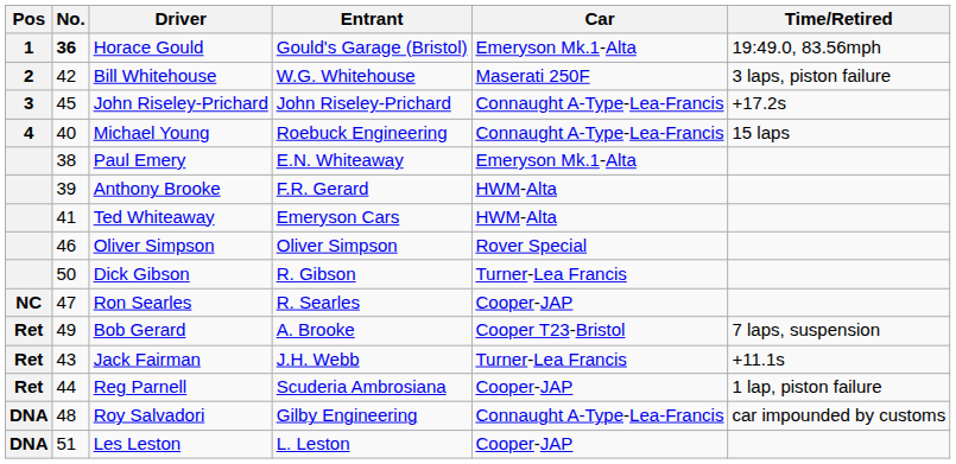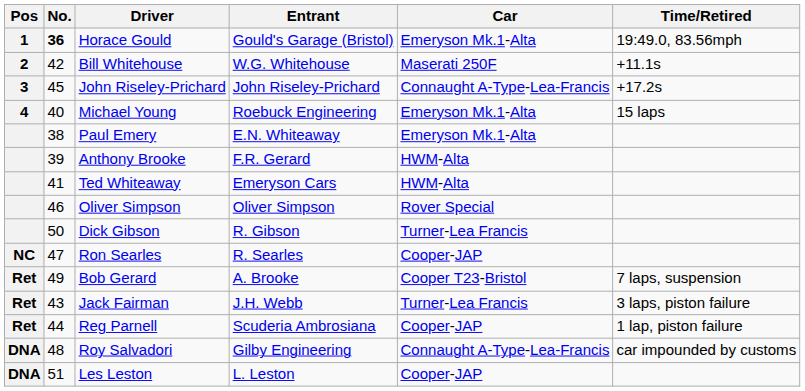Bill Whitehouse | Time/Retired: 3 laps, piston failure -> +11.1s
Michael Young | Car: Connaught A-Type-Lea-Francis -> Emeryson Mk.1-Alta
Jack Fairman | Time/Retired: +11.1s -> 3 laps, piston failure
